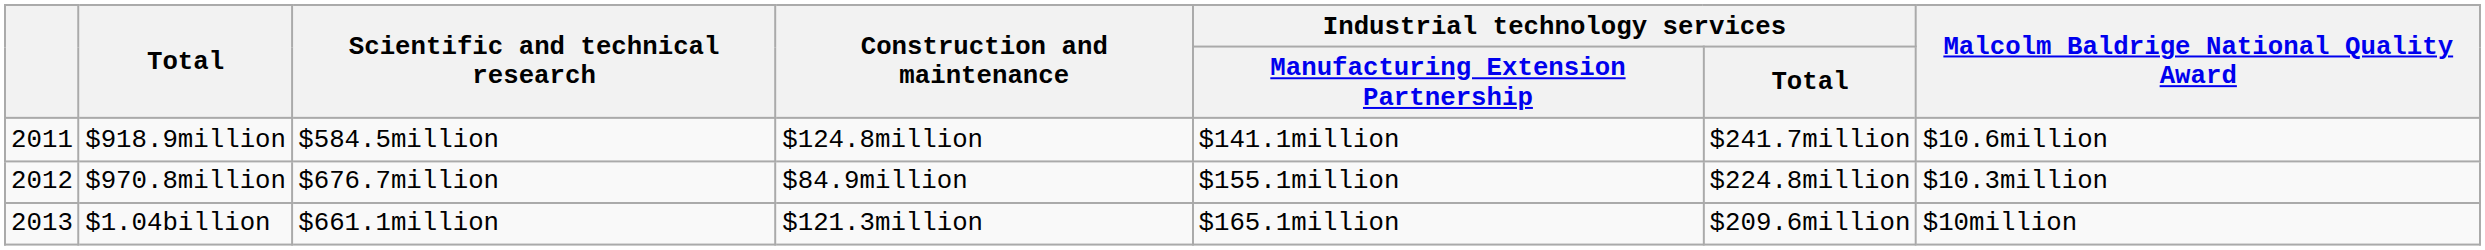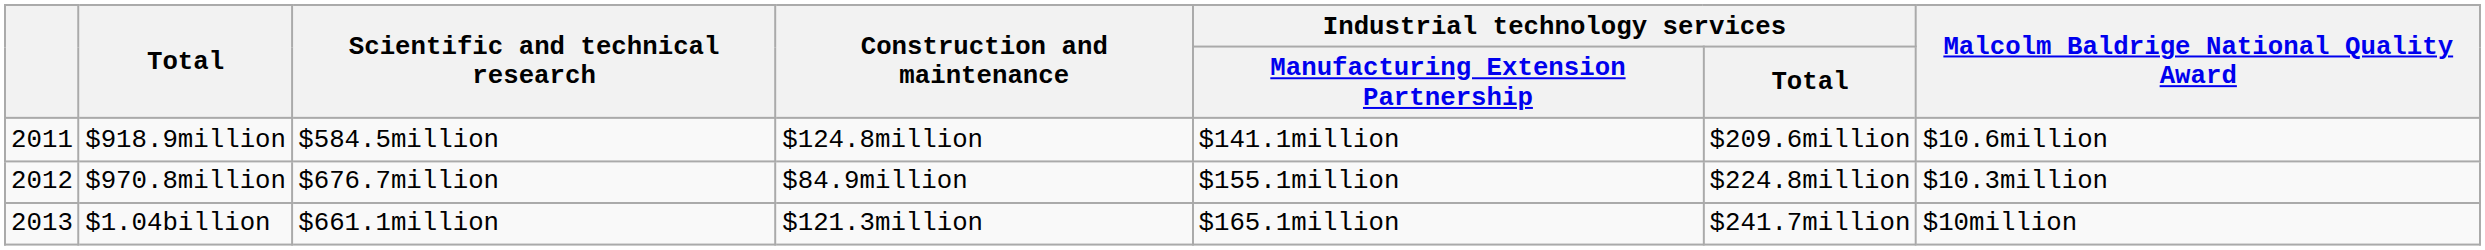$918.9million | Industrial technology services / Total: $241.7million -> $209.6million
$1.04billion | Industrial technology services / Total: $209.6million -> $241.7million
